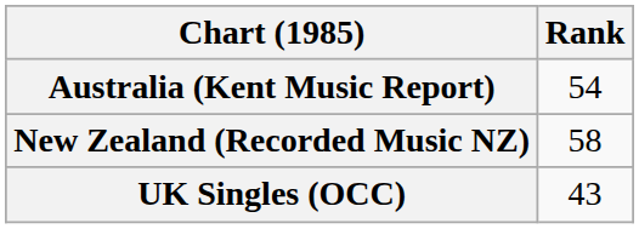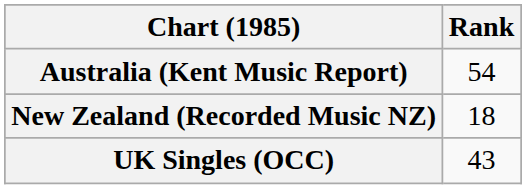New Zealand (Recorded Music NZ) | Rank: 58 -> 18
